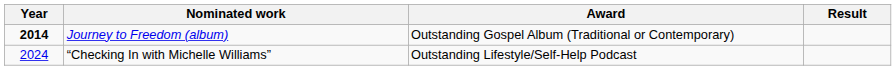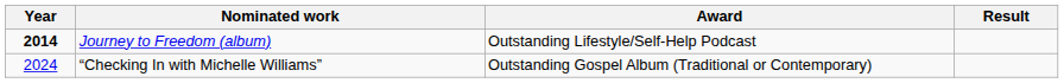Journey to Freedom (album) | Award: Outstanding Gospel Album (Traditional or Contemporary) -> Outstanding Lifestyle/Self-Help Podcast
“Checking In with Michelle Williams” | Award: Outstanding Lifestyle/Self-Help Podcast -> Outstanding Gospel Album (Traditional or Contemporary)
